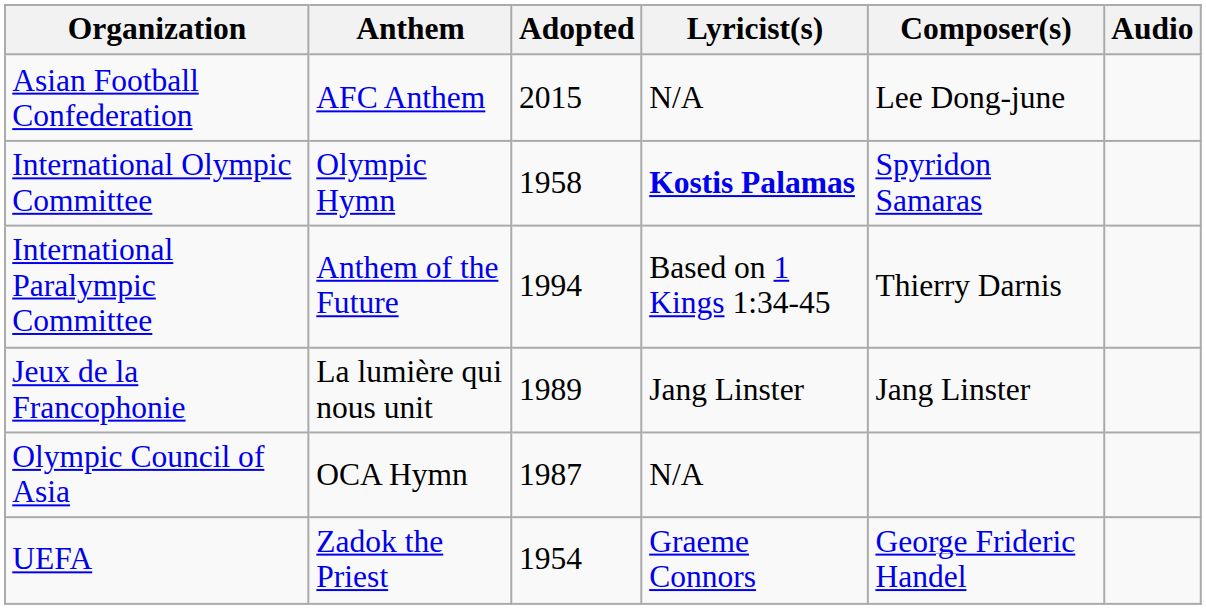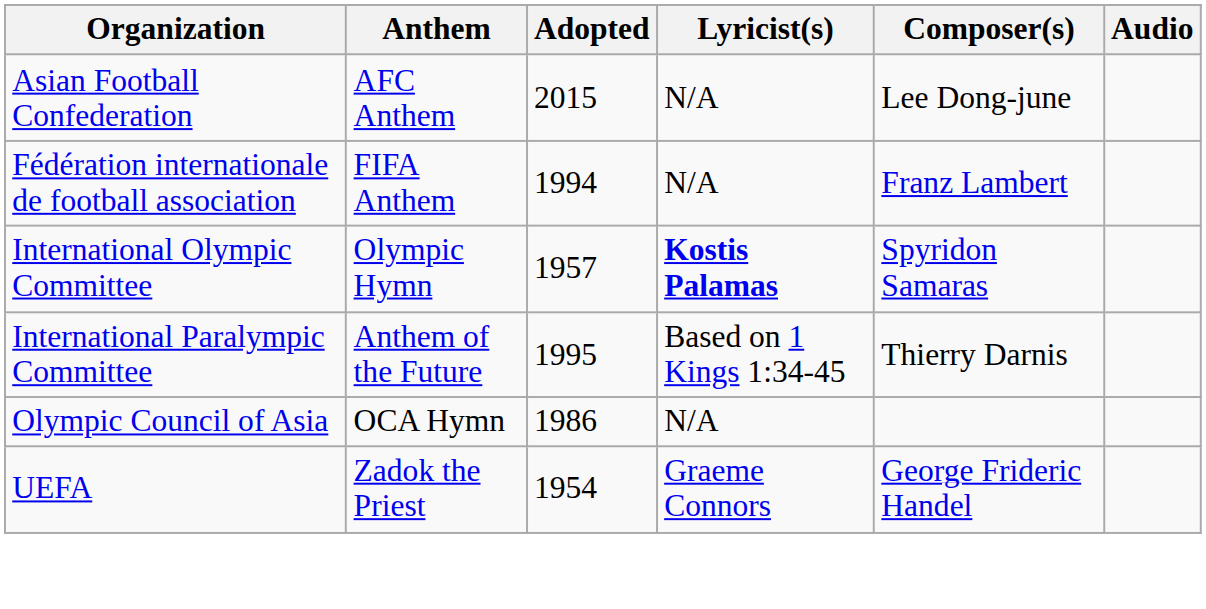+ row: Fédération internationale de football association | FIFA Anthem | 1994 | N/A | Franz Lambert
International Olympic Committee | Adopted: 1958 -> 1957
International Paralympic Committee | Adopted: 1994 -> 1995
- row: Jeux de la Francophonie | La lumière qui nous unit | 1989 | Jang Linster | Jang Linster
Olympic Council of Asia | Adopted: 1987 -> 1986
